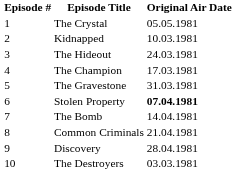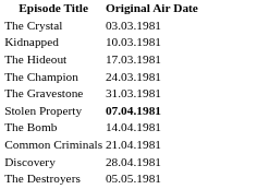- column: Episode # | 1 | 2 | 3 | 4 | 5 | 6 | 7 | 8 | 9 | 10
The Crystal | Original Air Date: 05.05.1981 -> 03.03.1981
The Hideout | Original Air Date: 24.03.1981 -> 17.03.1981
The Champion | Original Air Date: 17.03.1981 -> 24.03.1981
The Destroyers | Original Air Date: 03.03.1981 -> 05.05.1981
